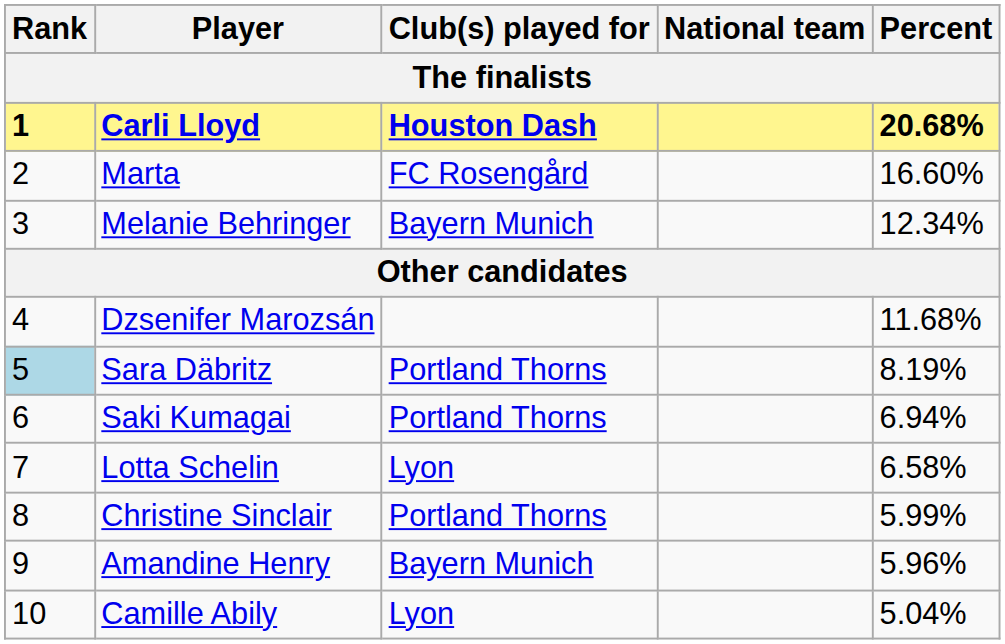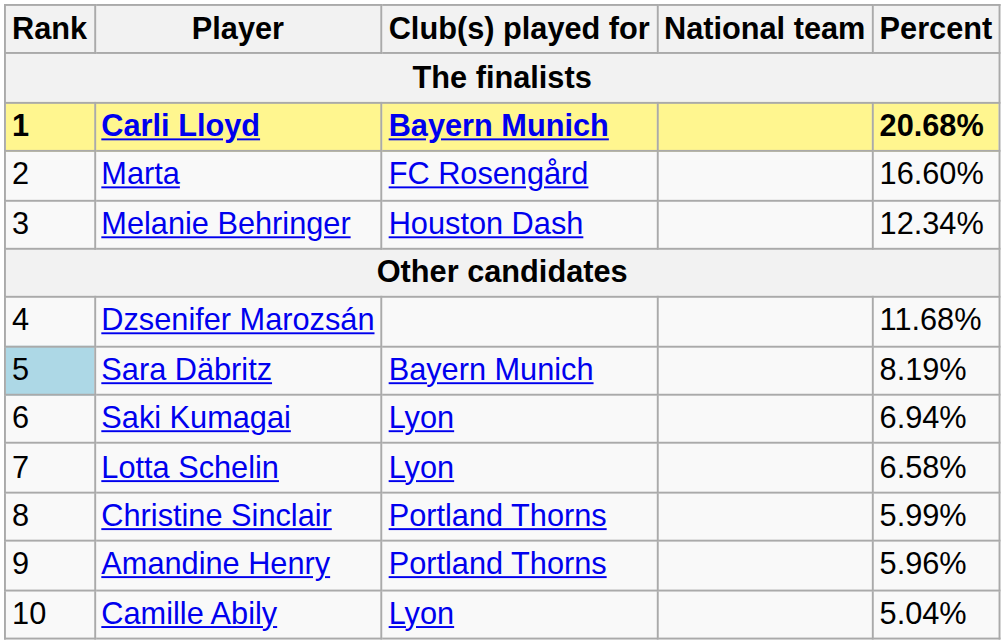Carli Lloyd | Club(s) played for: Houston Dash -> Bayern Munich
Melanie Behringer | Club(s) played for: Bayern Munich -> Houston Dash
Sara Däbritz | Club(s) played for: Portland Thorns -> Bayern Munich
Saki Kumagai | Club(s) played for: Portland Thorns -> Lyon
Amandine Henry | Club(s) played for: Bayern Munich -> Portland Thorns
